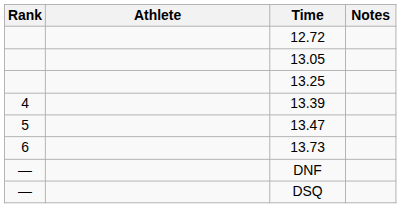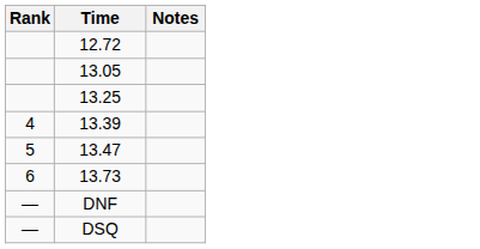- column: Athlete
